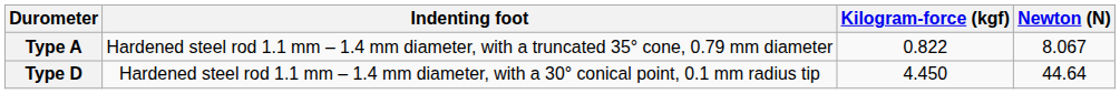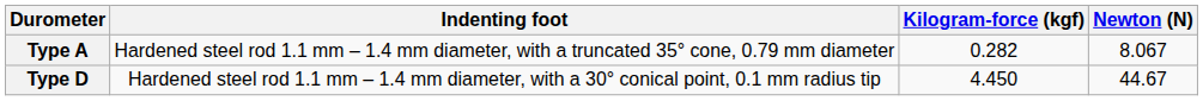Type A | Kilogram-force (kgf): 0.822 -> 0.282
Type D | Newton (N): 44.64 -> 44.67
